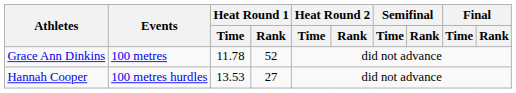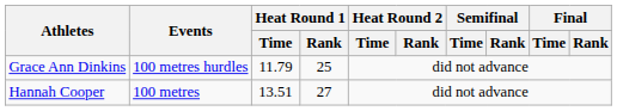Grace Ann Dinkins | Events: 100 metres -> 100 metres hurdles
Grace Ann Dinkins | Heat Round 1 / Time: 11.78 -> 11.79
Grace Ann Dinkins | Heat Round 1 / Rank: 52 -> 25
Hannah Cooper | Events: 100 metres hurdles -> 100 metres
Hannah Cooper | Heat Round 1 / Time: 13.53 -> 13.51
